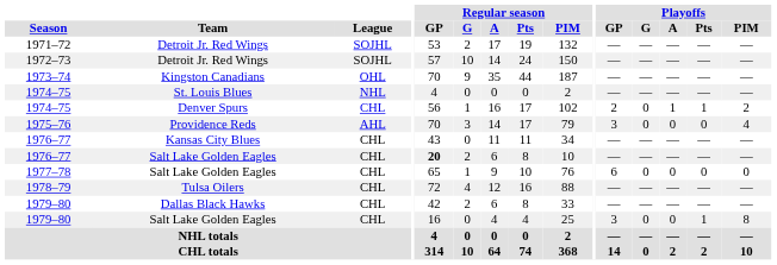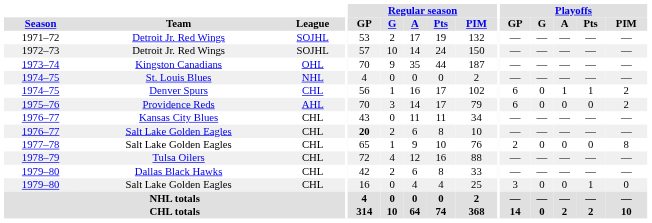1974–75 / Denver Spurs | Playoffs / GP: 2 -> 6
1975–76 | Playoffs / GP: 3 -> 6
1975–76 | Playoffs / PIM: 4 -> 2
1977–78 | Playoffs / GP: 6 -> 2
1977–78 | Playoffs / PIM: 0 -> 8
1979–80 / Salt Lake Golden Eagles | Playoffs / PIM: 8 -> 0
